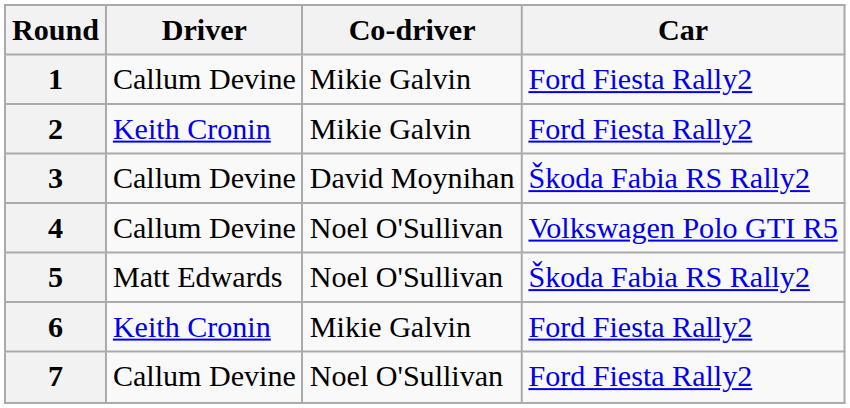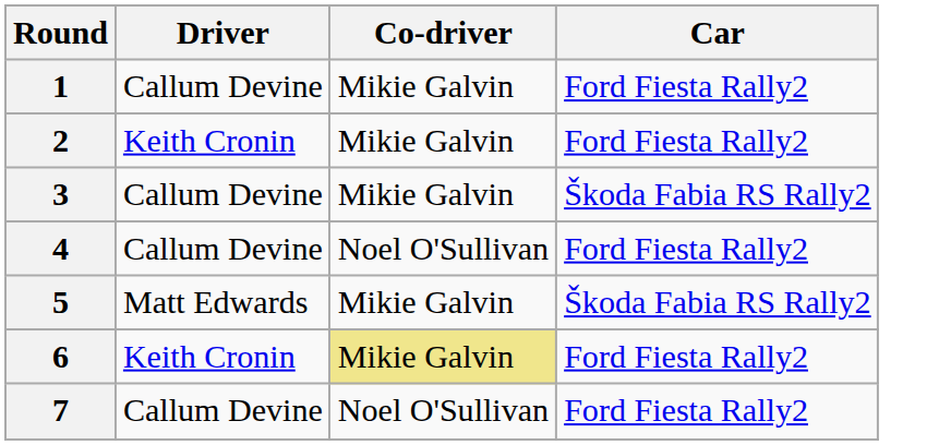3 | Co-driver: David Moynihan -> Mikie Galvin
4 | Car: Volkswagen Polo GTI R5 -> Ford Fiesta Rally2
5 | Co-driver: Noel O'Sullivan -> Mikie Galvin
6 | Co-driver: no background -> khaki background
